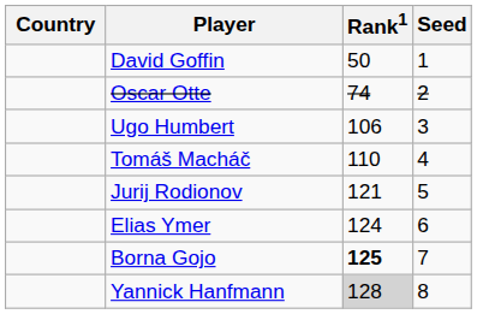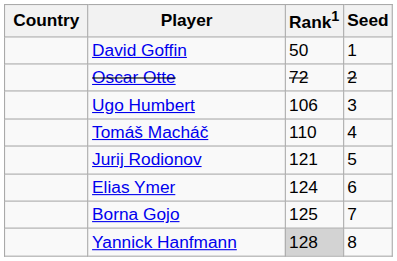Oscar Otte | Rank1: 74 -> 72
Borna Gojo | Rank1: bold -> normal
